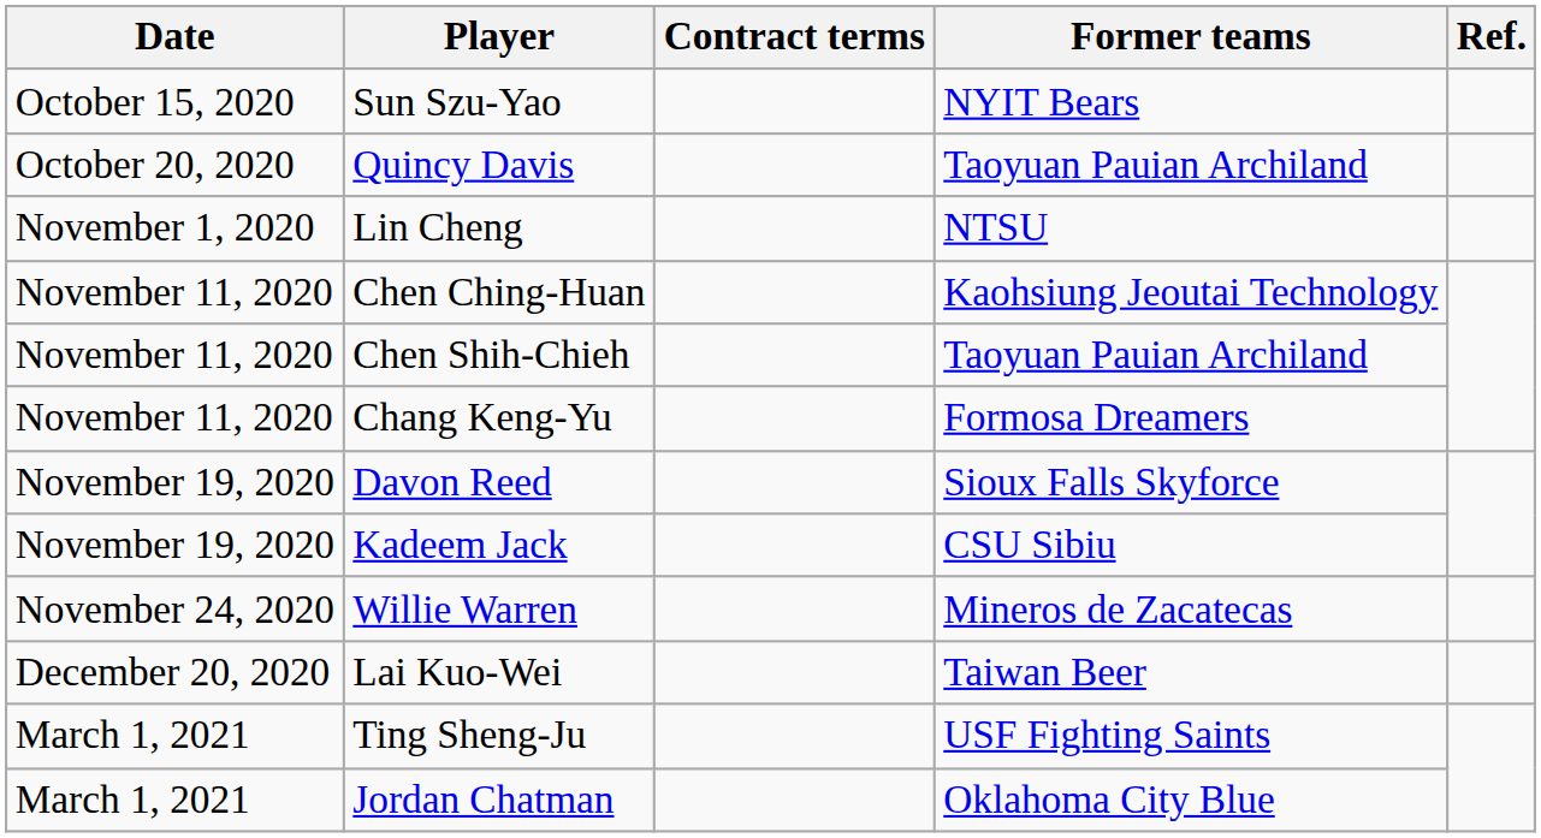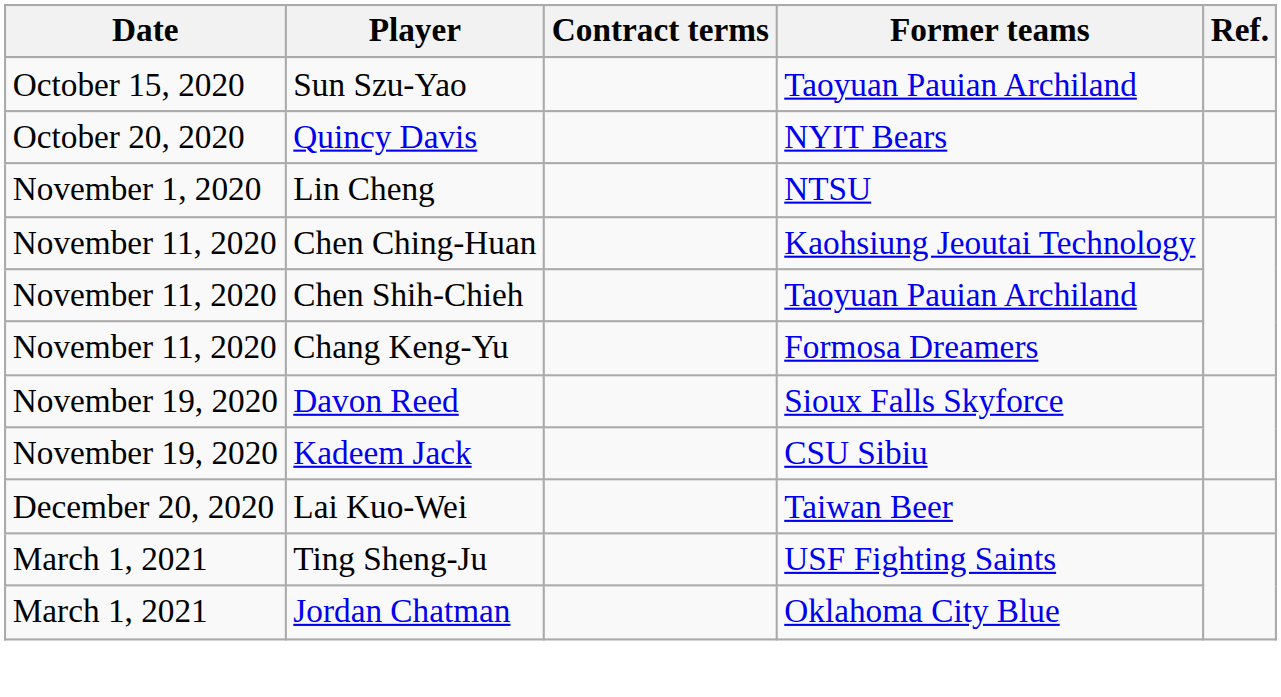Sun Szu-Yao | Former teams: NYIT Bears -> Taoyuan Pauian Archiland
Quincy Davis | Former teams: Taoyuan Pauian Archiland -> NYIT Bears
- row: November 24, 2020 | Willie Warren | Mineros de Zacatecas
